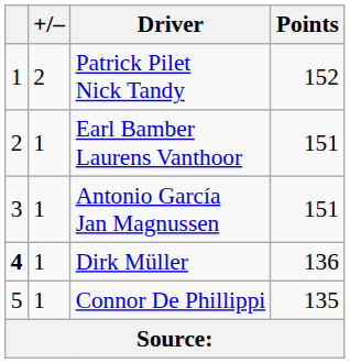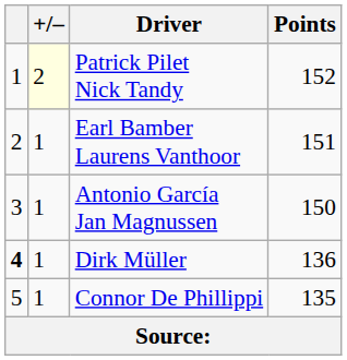Patrick Pilet Nick Tandy | +/–: no background -> lightyellow background
Antonio García Jan Magnussen | Points: 151 -> 150
